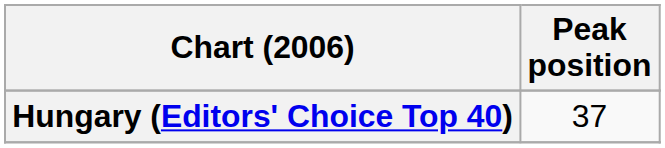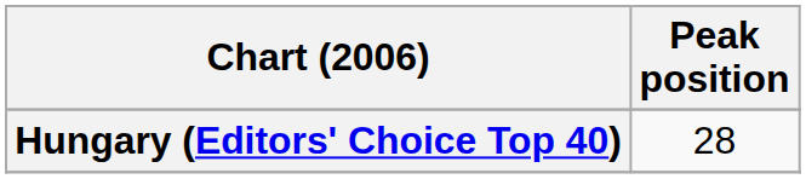Hungary (Editors' Choice Top 40) | Peak position: 37 -> 28
